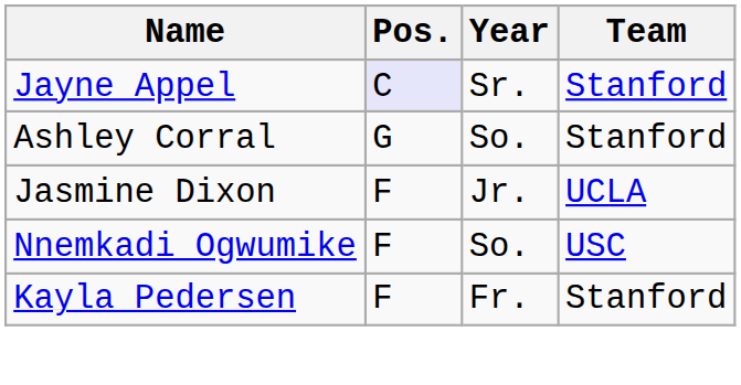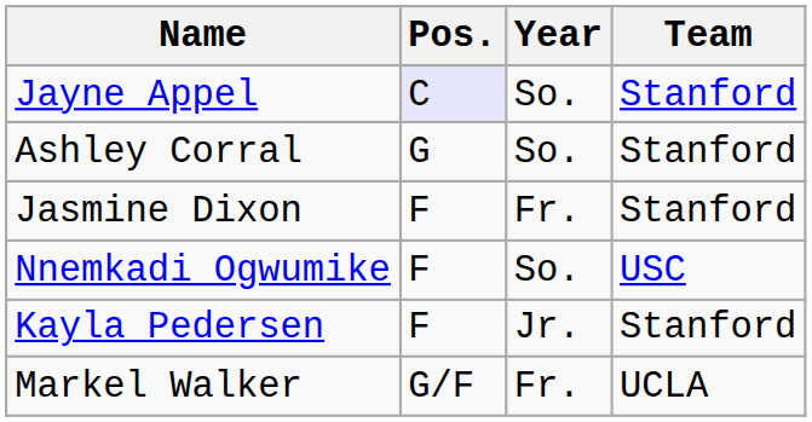Jayne Appel | Year: Sr. -> So.
Jasmine Dixon | Year: Jr. -> Fr.
Jasmine Dixon | Team: UCLA -> Stanford
Kayla Pedersen | Year: Fr. -> Jr.
+ row: Markel Walker | G/F | Fr. | UCLA
